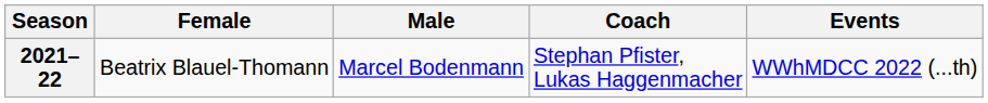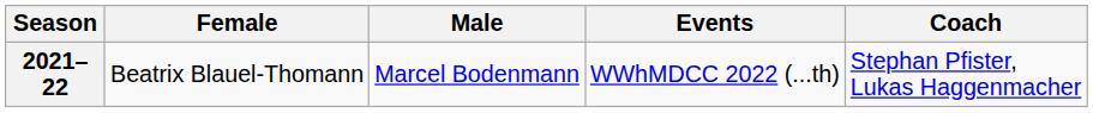columns swapped: Coach <-> Events
